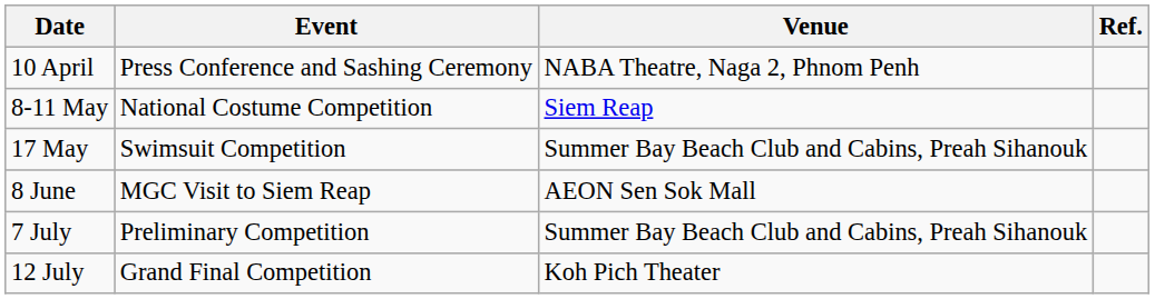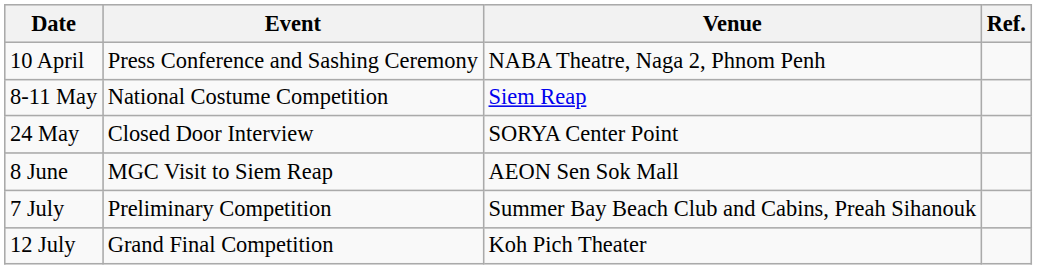- row: 17 May | Swimsuit Competition | Summer Bay Beach Club and Cabins, Preah Sihanouk
+ row: 24 May | Closed Door Interview | SORYA Center Point
